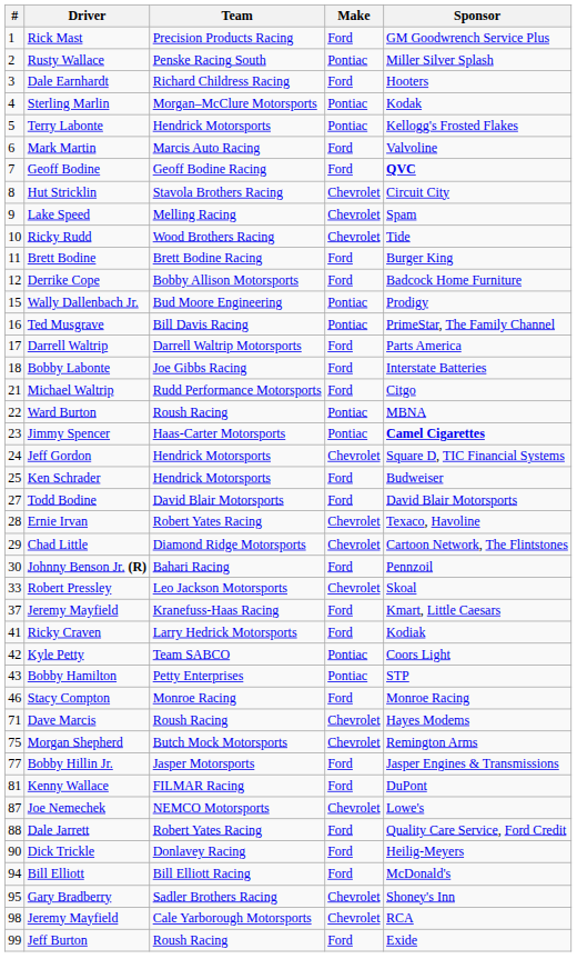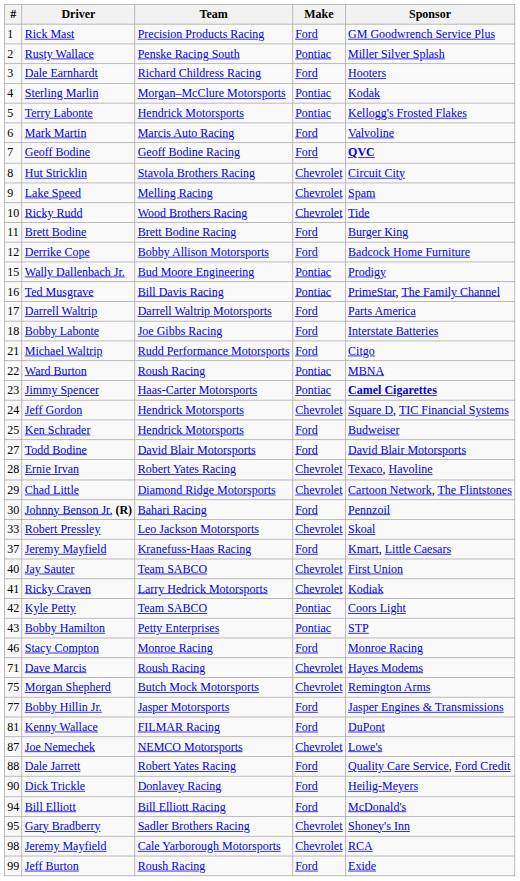+ row: 40 | Jay Sauter | Team SABCO | Chevrolet | First Union
Ricky Craven | Make: Ford -> Chevrolet
